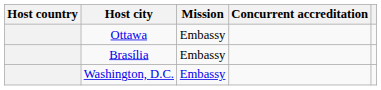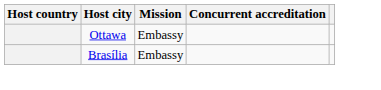- row: Washington, D.C. | Embassy
